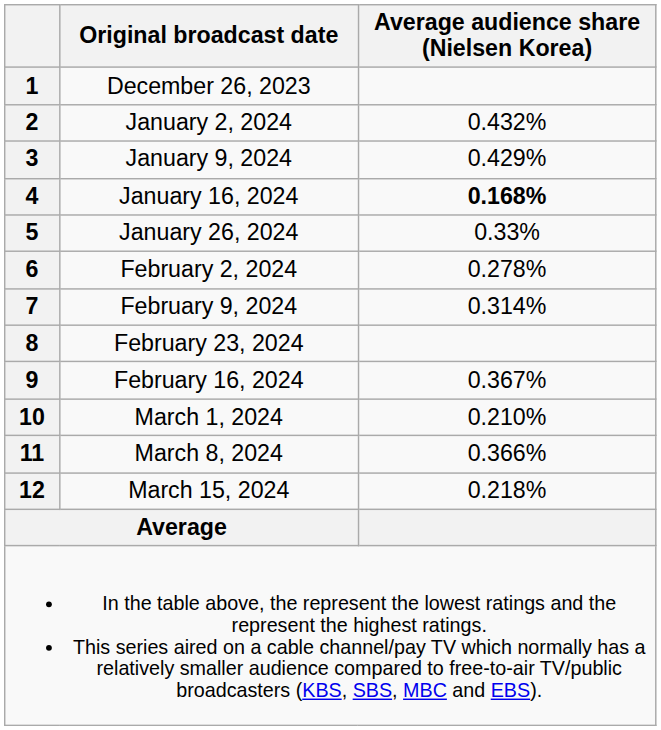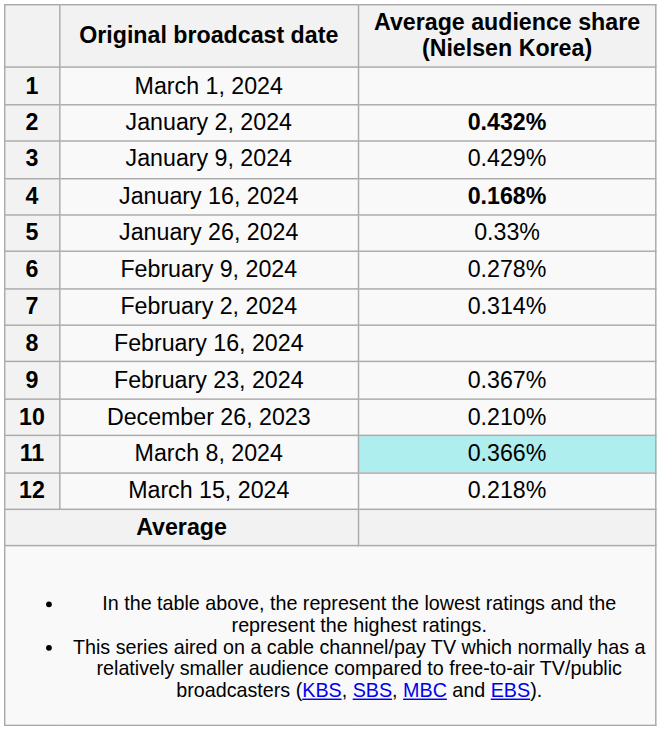1 | Original broadcast date: December 26, 2023 -> March 1, 2024
2 | Average audience share (Nielsen Korea): normal -> bold
6 | Original broadcast date: February 2, 2024 -> February 9, 2024
7 | Original broadcast date: February 9, 2024 -> February 2, 2024
8 | Original broadcast date: February 23, 2024 -> February 16, 2024
9 | Original broadcast date: February 16, 2024 -> February 23, 2024
10 | Original broadcast date: March 1, 2024 -> December 26, 2023
11 | Average audience share (Nielsen Korea): no background -> paleturquoise background
